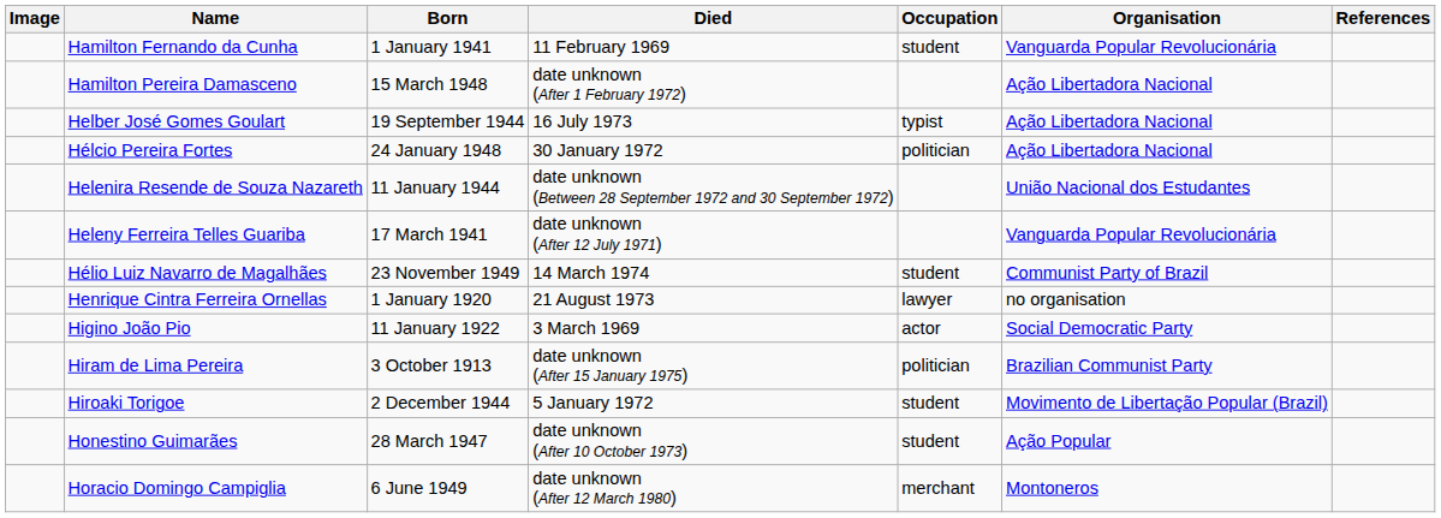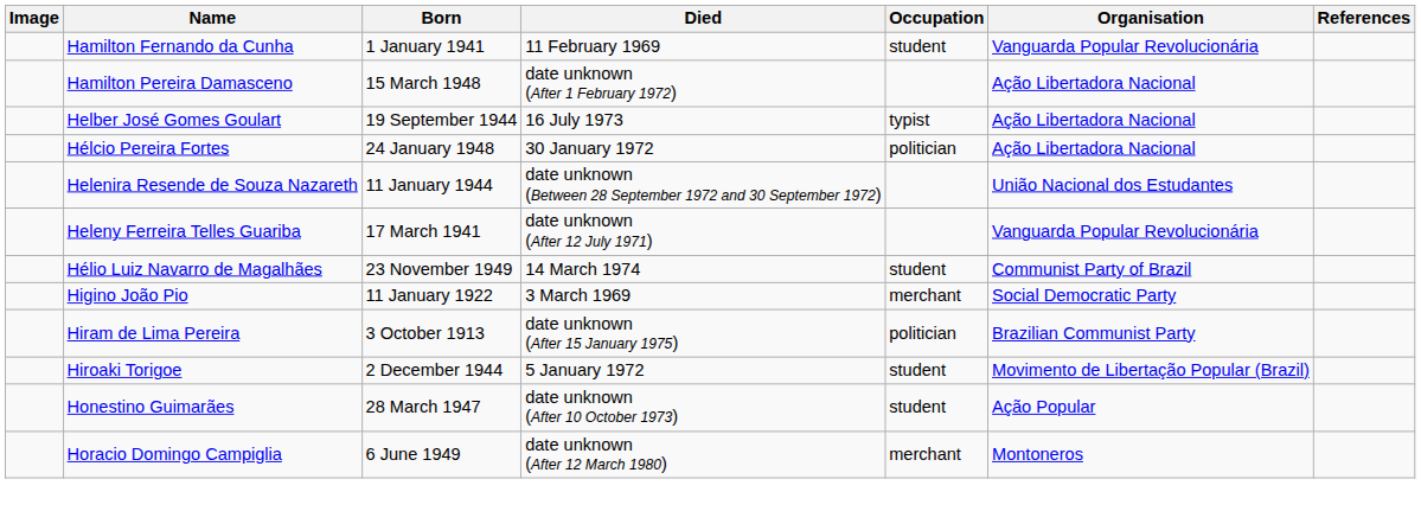- row: Henrique Cintra Ferreira Ornellas | 1 January 1920 | 21 August 1973 | lawyer | no organisation
Higino João Pio | Occupation: actor -> merchant
